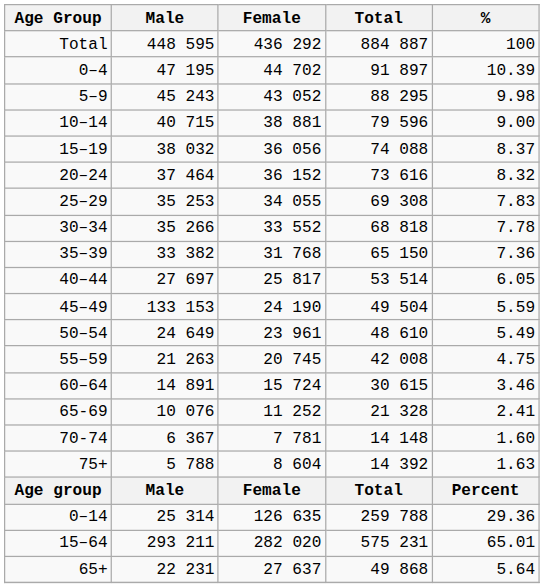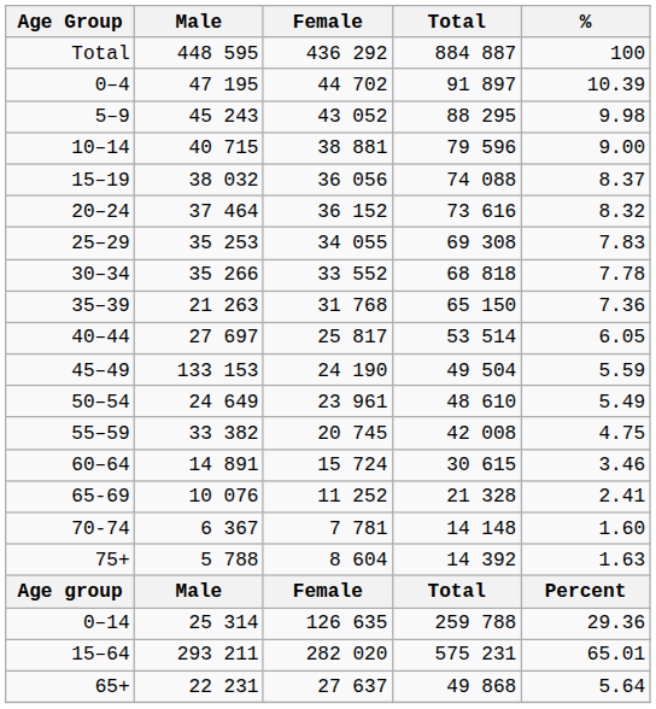35–39 | Male: 33 382 -> 21 263
55–59 | Male: 21 263 -> 33 382
